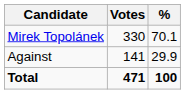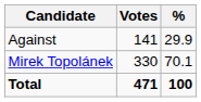rows swapped: Mirek Topolánek <-> Against
